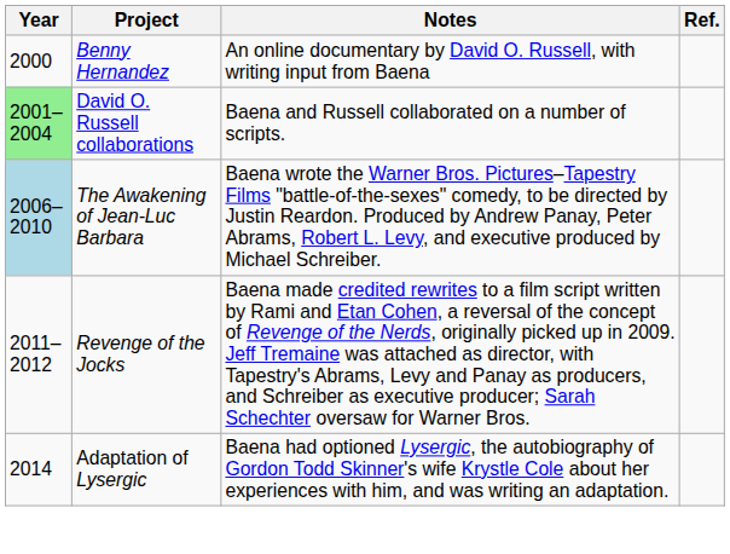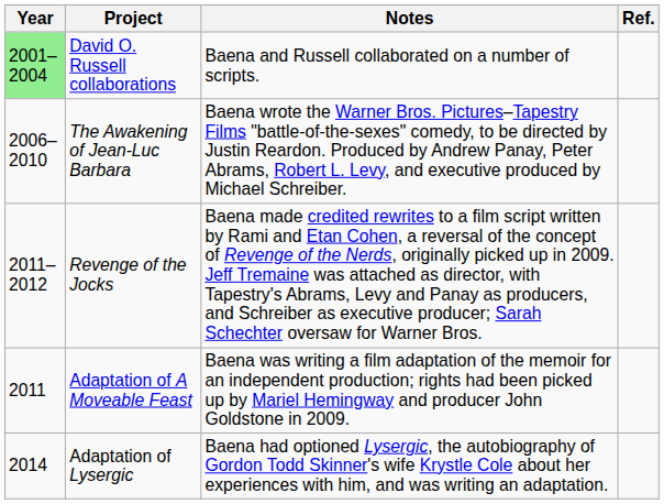- row: 2000 | Benny Hernandez | An online documentary by David O. Russell, with writing input from Baena
The Awakening of Jean-Luc Barbara | Year: lightblue background -> no background
+ row: 2011 | Adaptation of A Moveable Feast | Baena was writing a film adaptation of the memoir for an independent production; rights had been picked up by Mariel Hemingway and producer John Goldstone in 2009.
